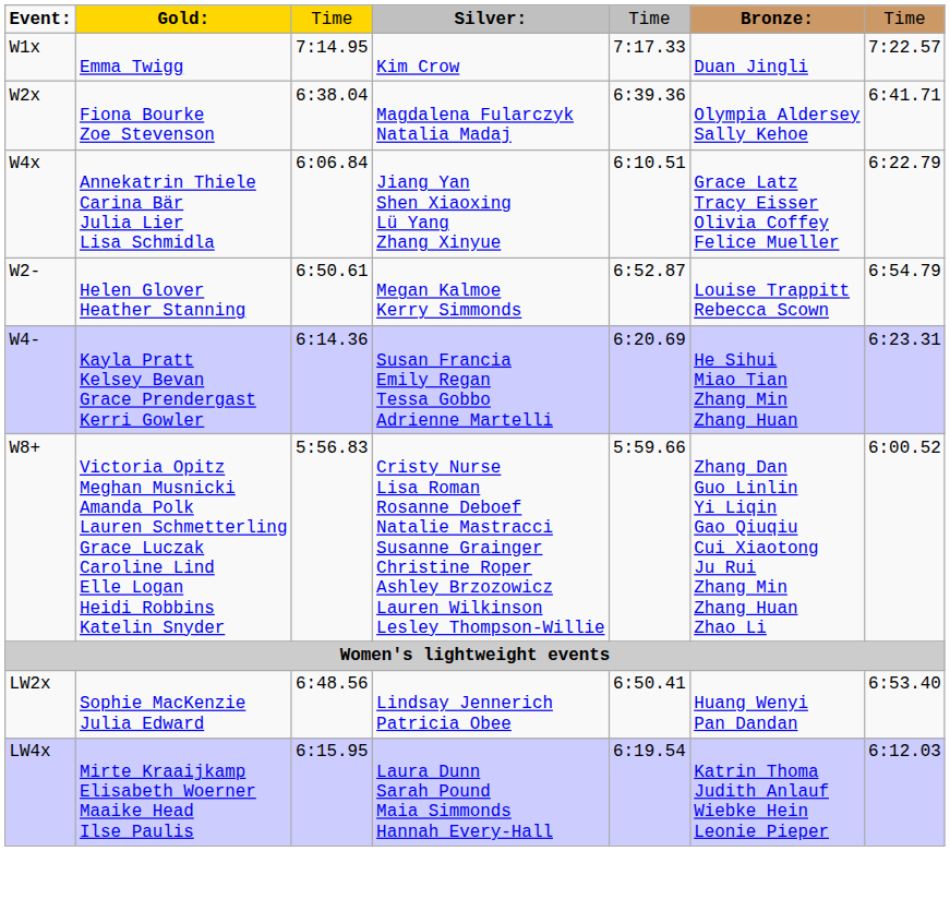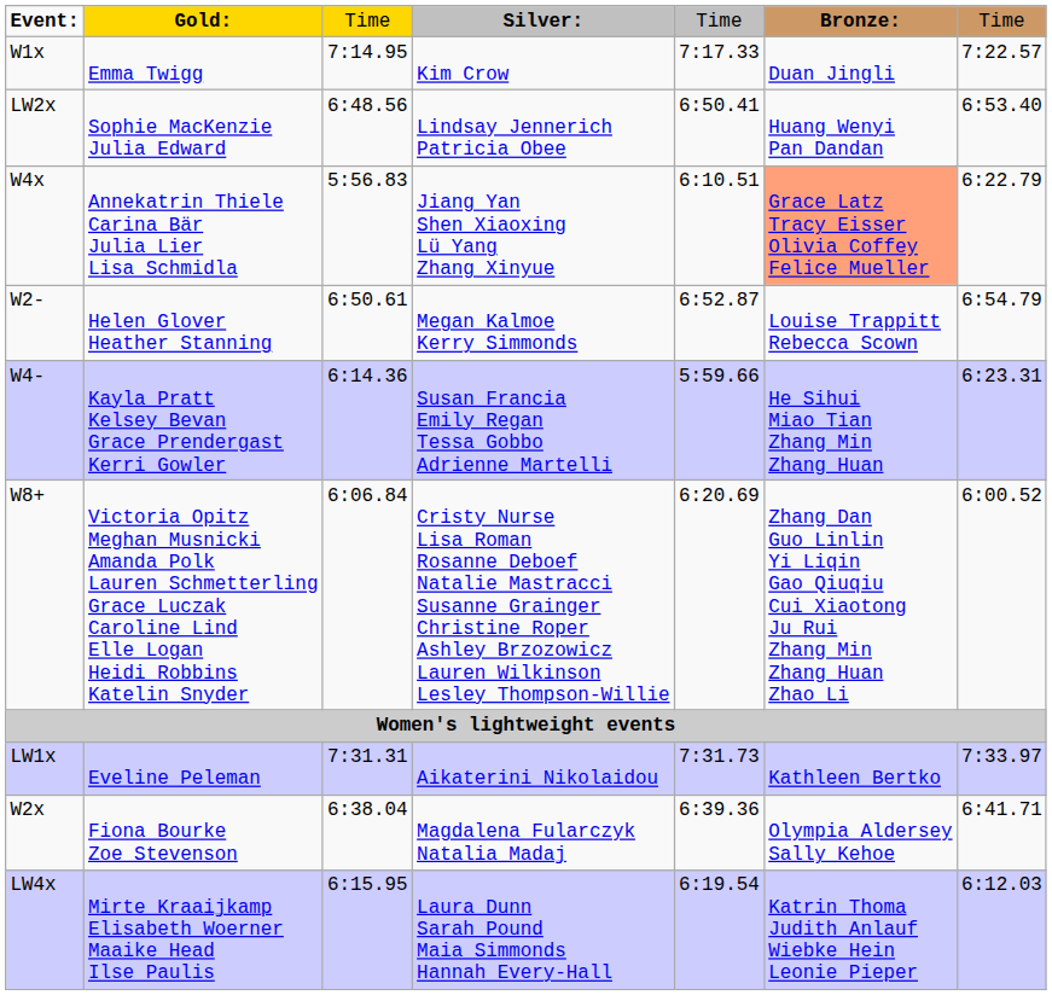rows swapped: W2x <-> LW2x
W4x | column 3: 6:06.84 -> 5:56.83
W4x | column 6: no background -> lightsalmon background
W4- | column 5: 6:20.69 -> 5:59.66
W8+ | column 3: 5:56.83 -> 6:06.84
W8+ | column 5: 5:59.66 -> 6:20.69
+ row: LW1x | Eveline Peleman | 7:31.31 | Aikaterini Nikolaidou | 7:31.73 | Kathleen Bertko | 7:33.97
